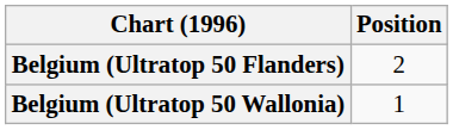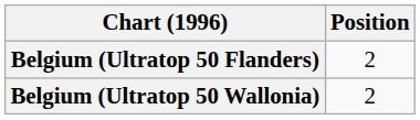Belgium (Ultratop 50 Wallonia) | Position: 1 -> 2
